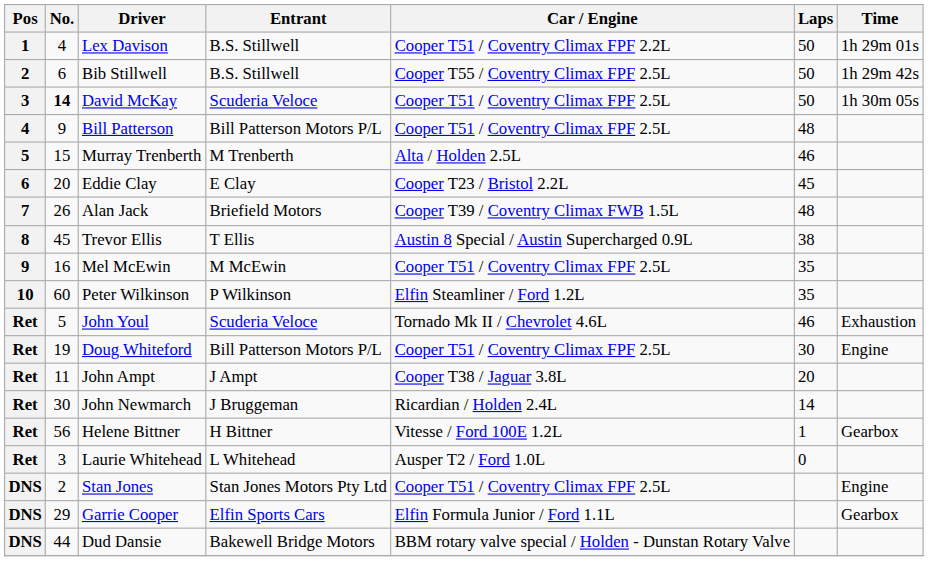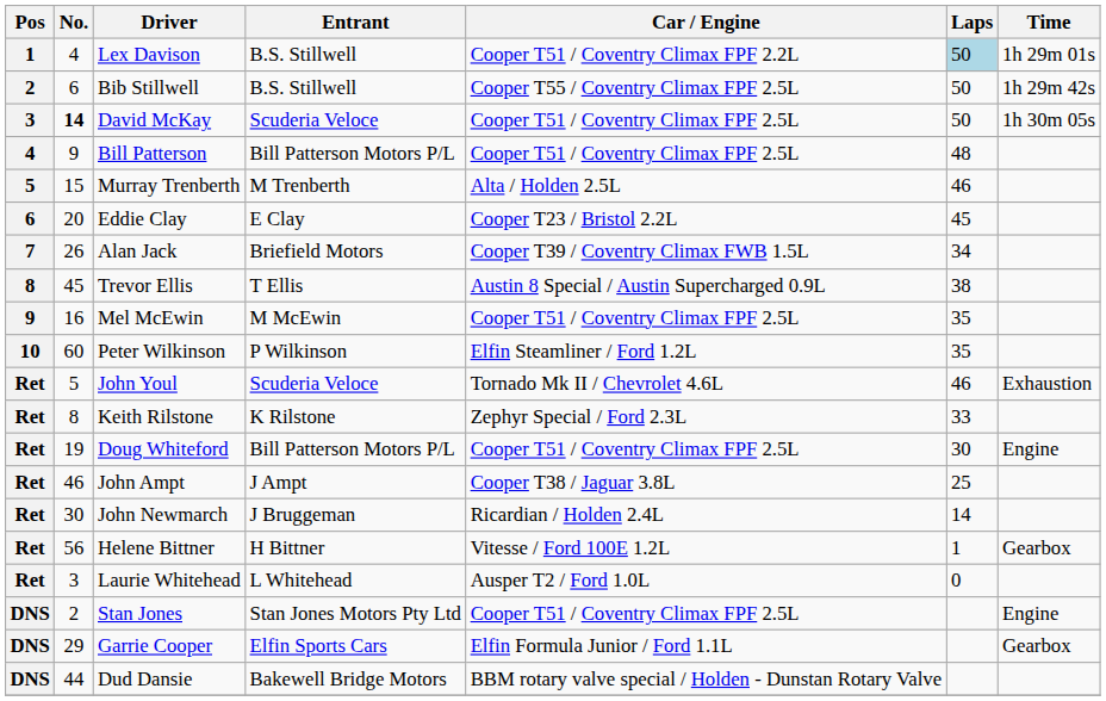Lex Davison | Laps: no background -> lightblue background
Alan Jack | Laps: 48 -> 34
+ row: Ret | 8 | Keith Rilstone | K Rilstone | Zephyr Special / Ford 2.3L | 33
John Ampt | No.: 11 -> 46
John Ampt | Laps: 20 -> 25
